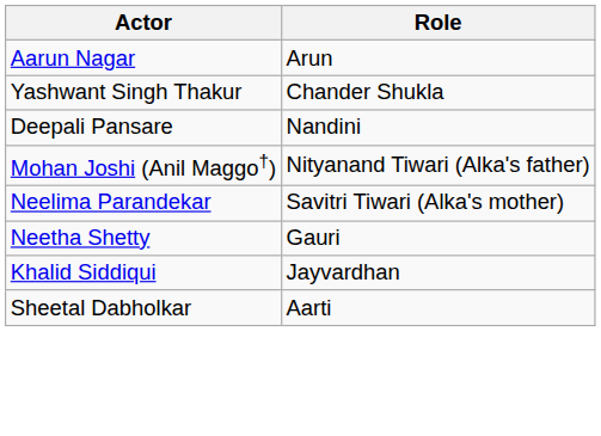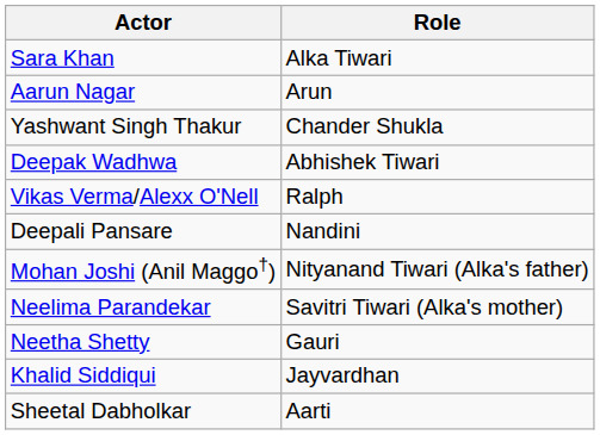+ row: Sara Khan | Alka Tiwari
+ row: Deepak Wadhwa | Abhishek Tiwari
+ row: Vikas Verma/Alexx O'Nell | Ralph
